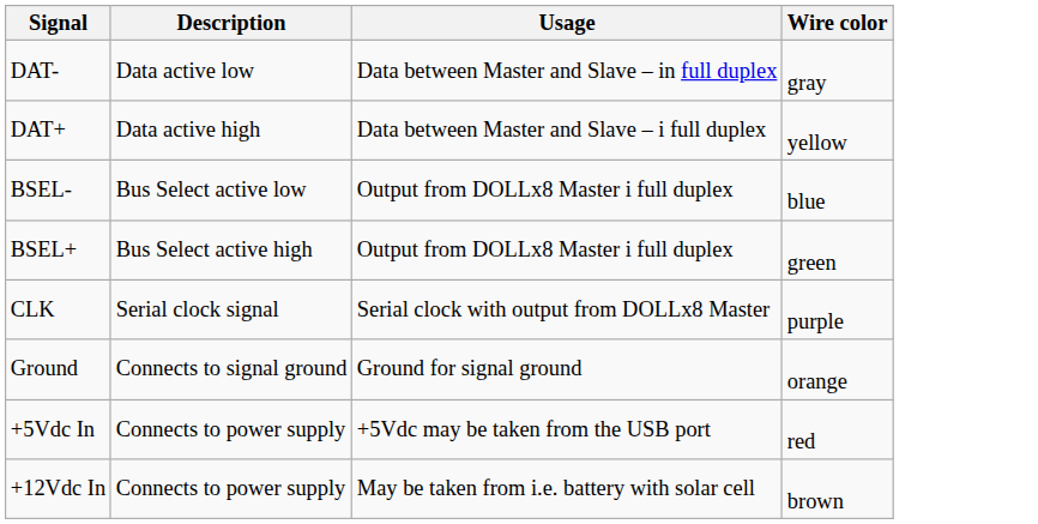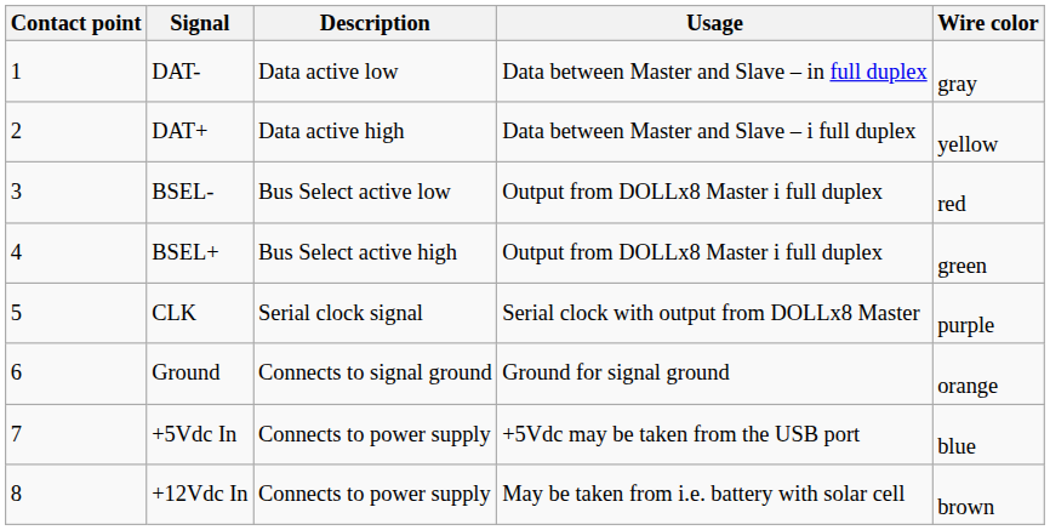+ column: Contact point | 1 | 2 | 3 | 4 | 5 | 6 | 7 | 8
BSEL- | Wire color: blue -> red
+5Vdc In | Wire color: red -> blue
